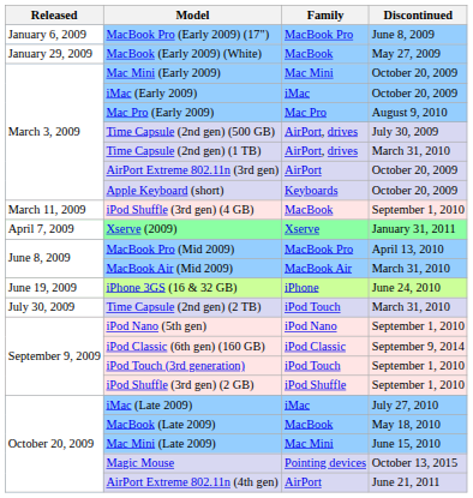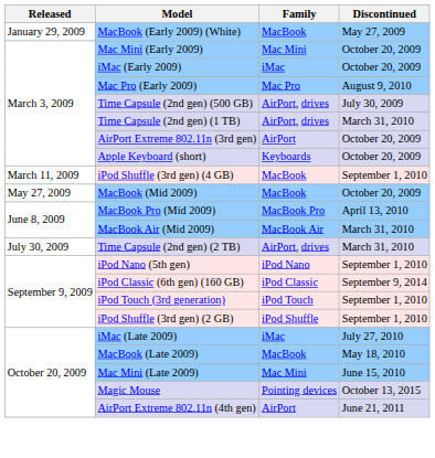- row: January 6, 2009 | MacBook Pro (Early 2009) (17") | MacBook Pro | June 8, 2009
- row: April 7, 2009 | Xserve (2009) | Xserve | January 31, 2011
+ row: May 27, 2009 | MacBook (Mid 2009) | MacBook | October 20, 2009
- row: June 19, 2009 | iPhone 3GS (16 & 32 GB) | iPhone | June 24, 2010
Time Capsule (2nd gen) (2 TB) | Family: iPod Touch -> AirPort, drives
